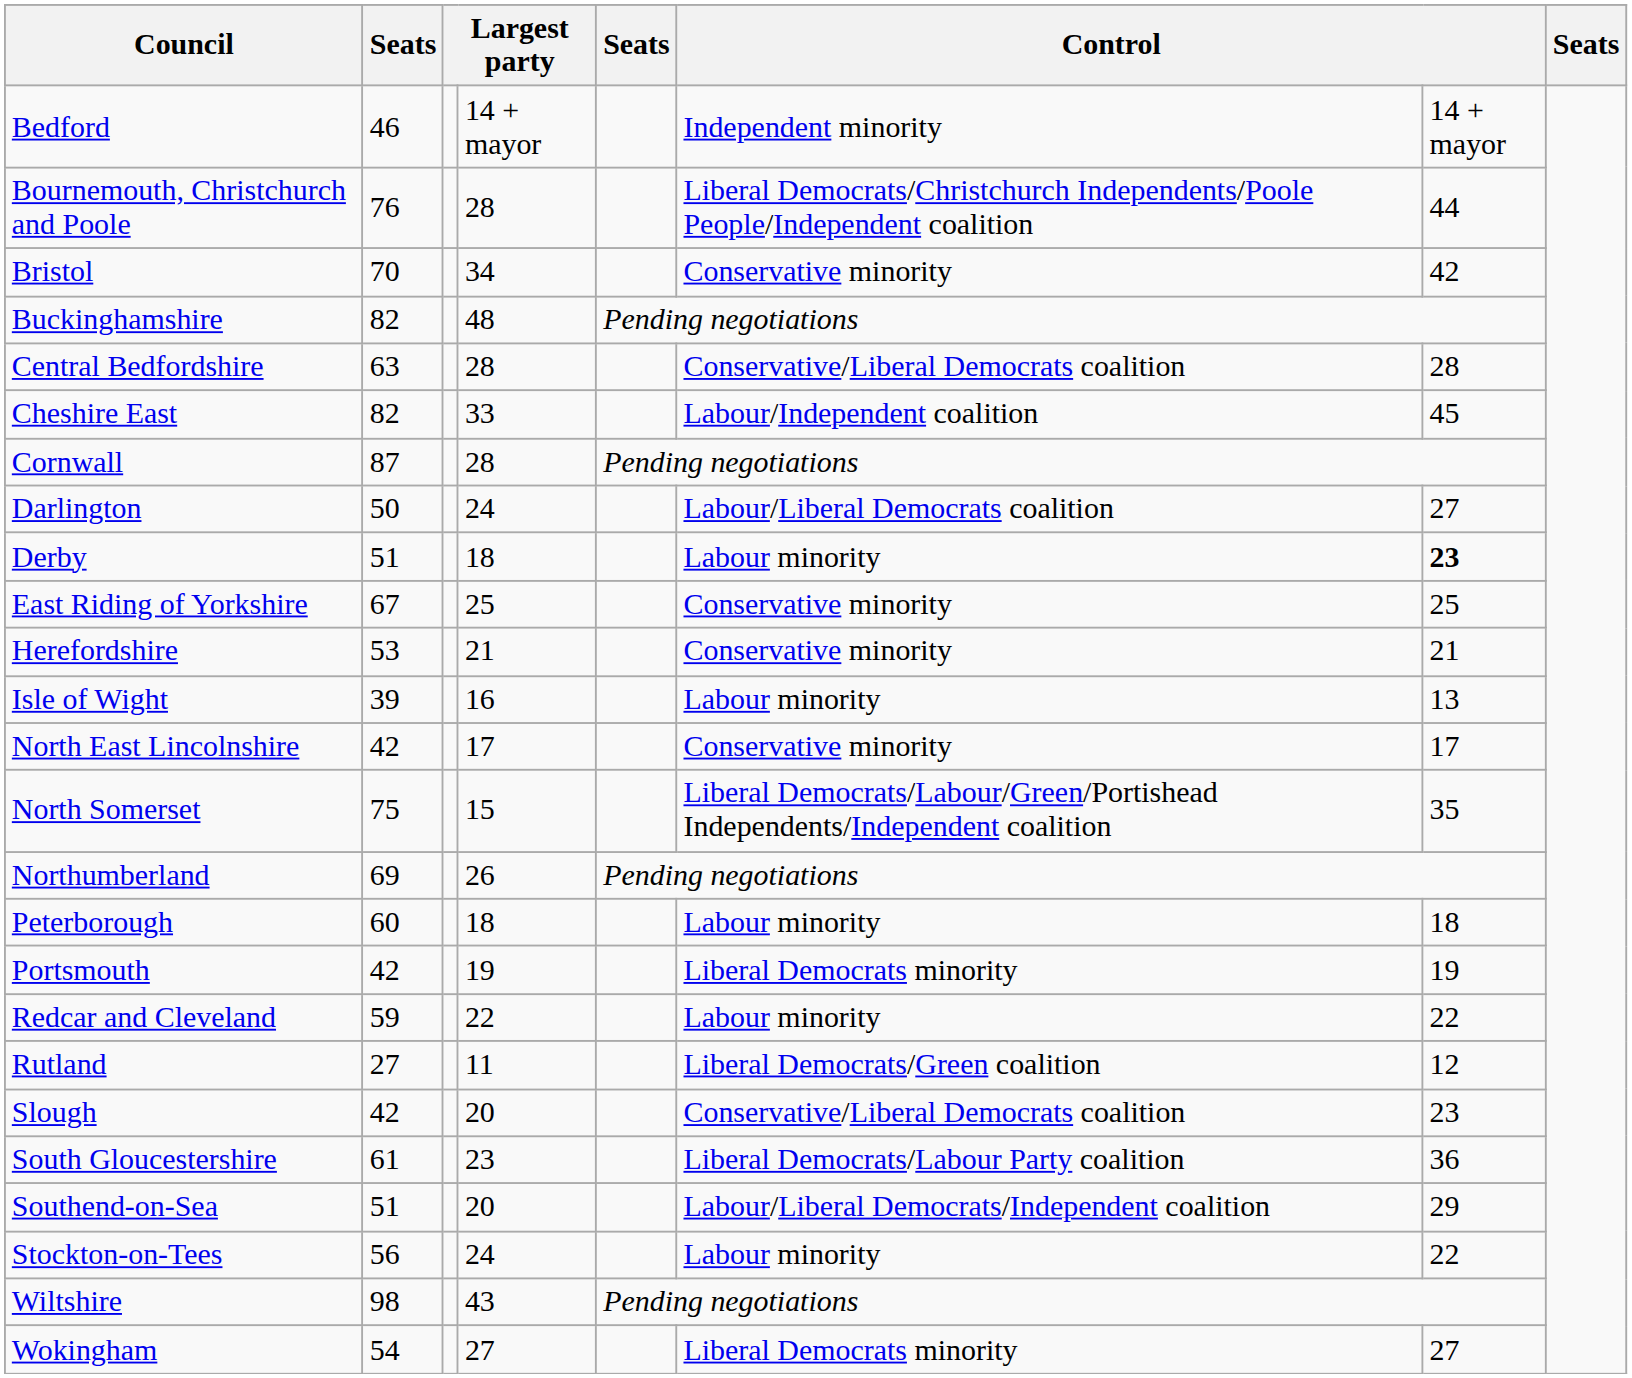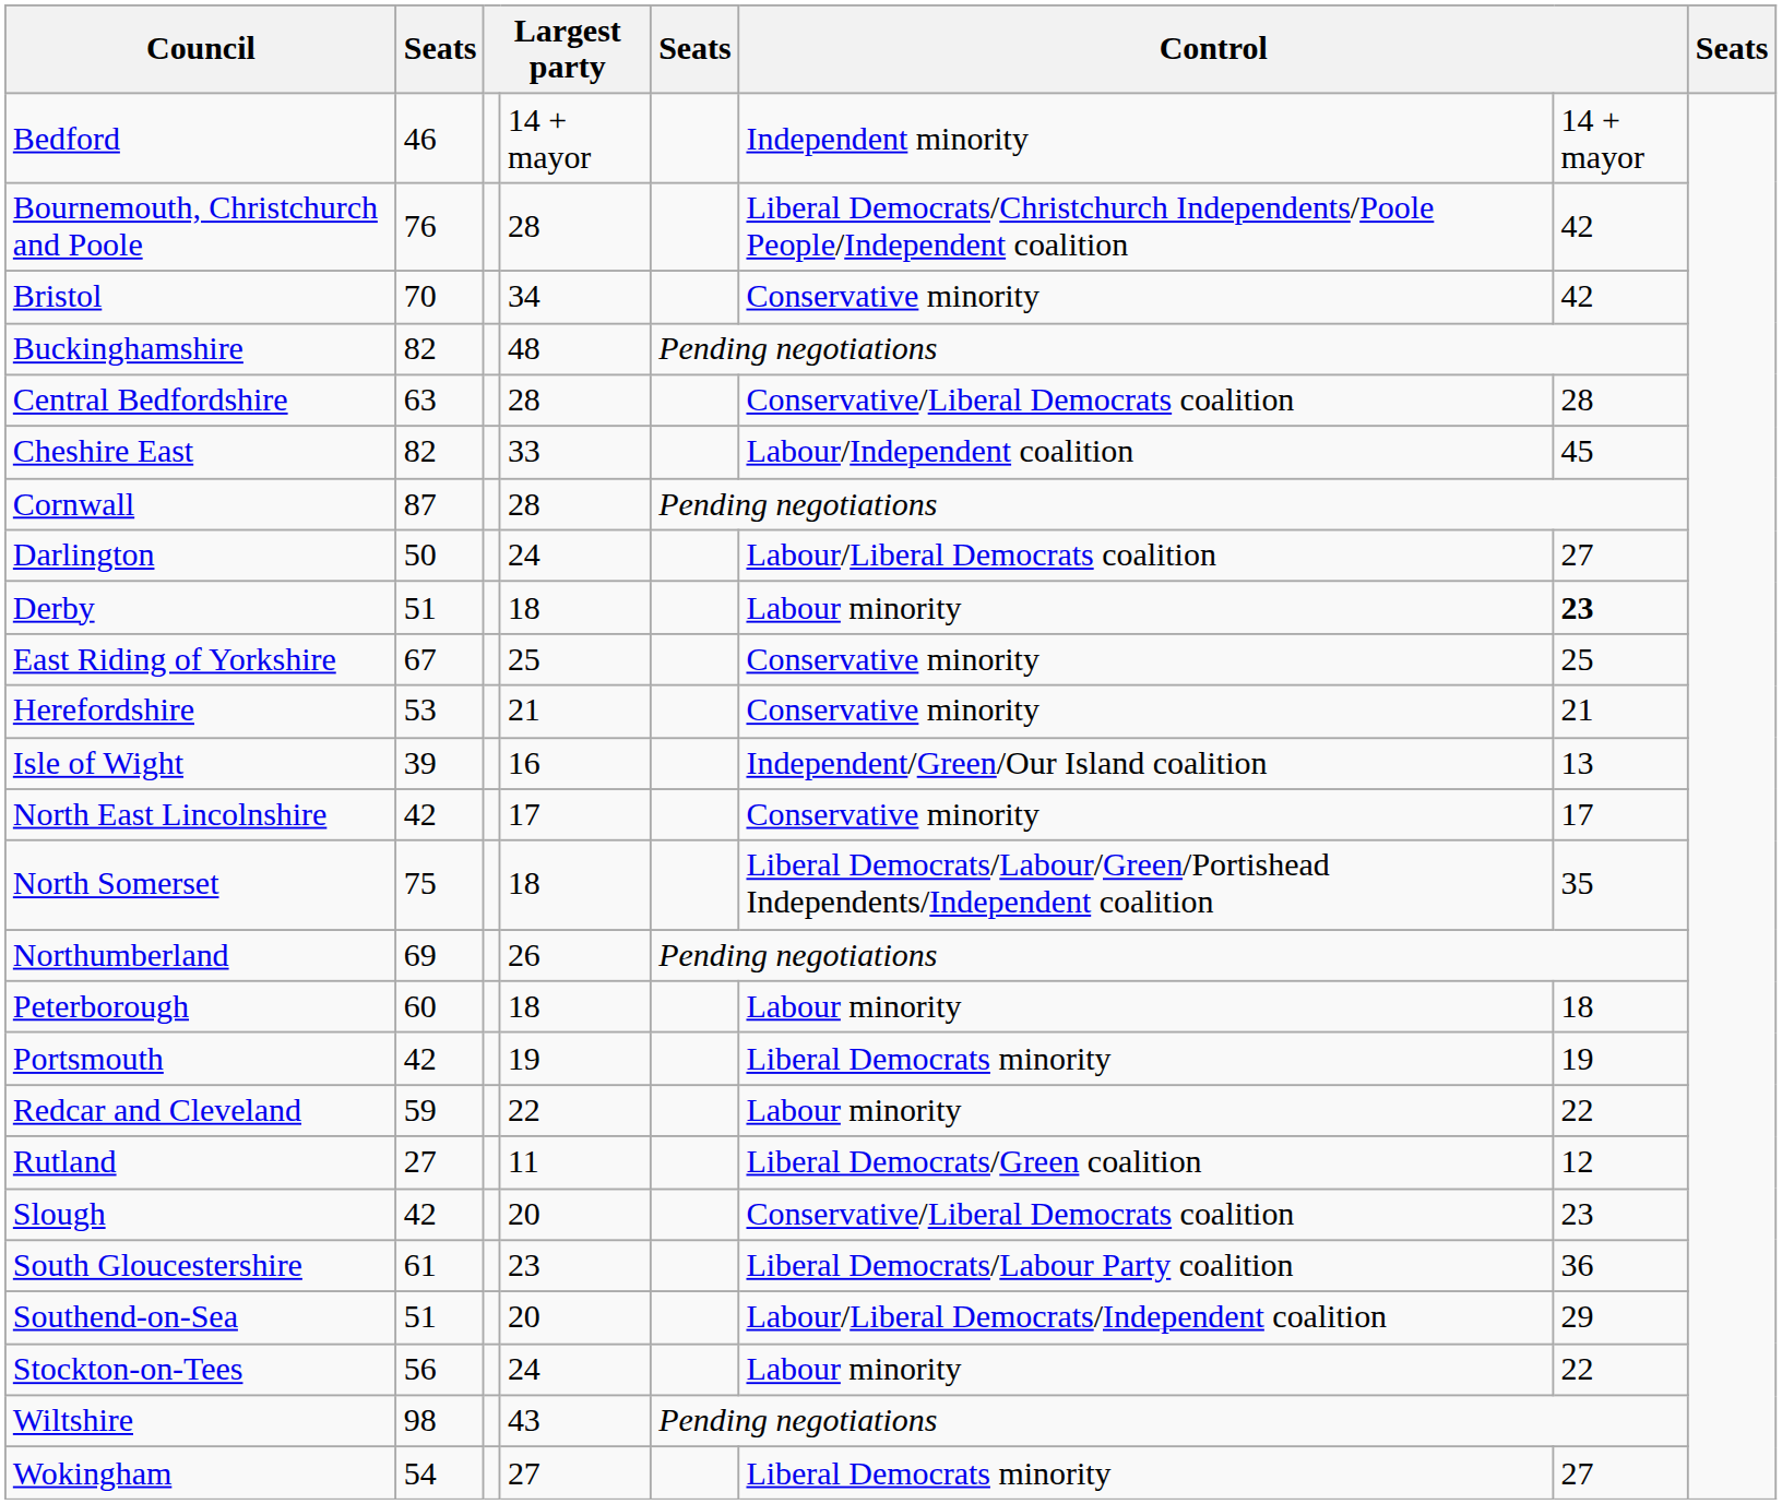Bournemouth, Christchurch and Poole | column 7: 44 -> 42
Isle of Wight | column 6: Labour minority -> Independent/Green/Our Island coalition
North Somerset | column 4: 15 -> 18
